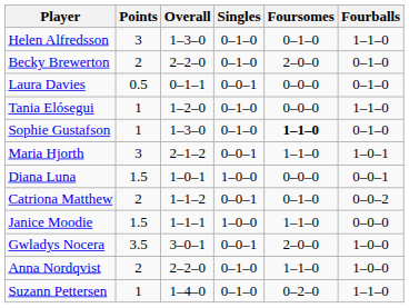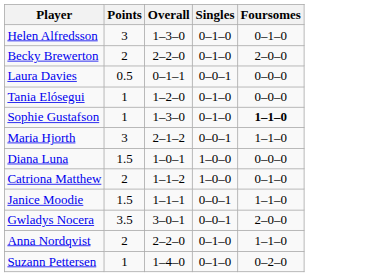- column: Fourballs | 1–1–0 | 0–1–0 | 0–1–0 | 1–1–0 | 0–1–0 | 1–0–1 | 0–0–1 | 0–0–2 | 0–0–0 | 1–0–0 | 1–0–0 | 1–1–0
Catriona Matthew | Singles: 0–0–1 -> 1–0–0
Janice Moodie | Singles: 1–0–0 -> 0–0–1
